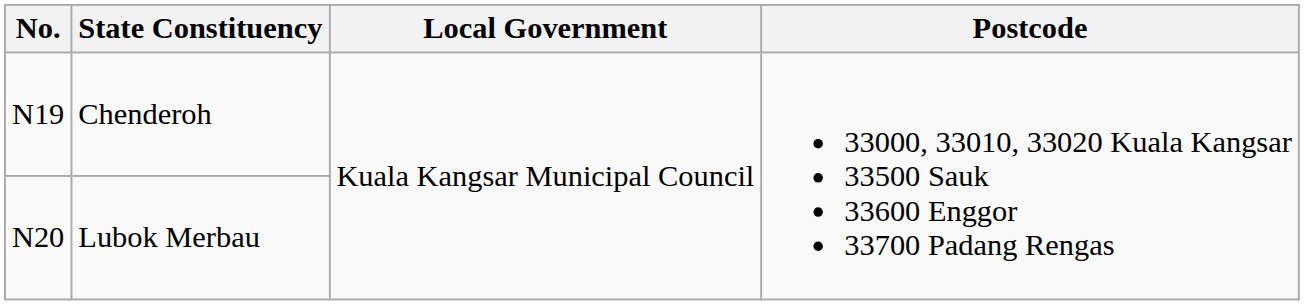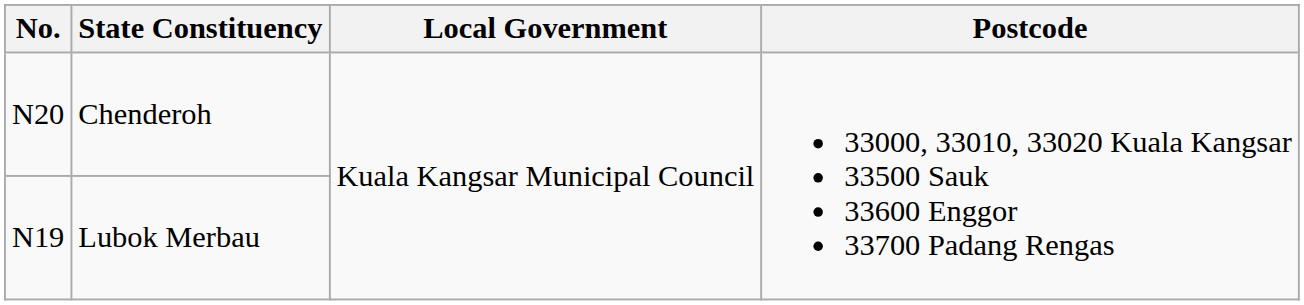Chenderoh | No.: N19 -> N20
Lubok Merbau | No.: N20 -> N19
